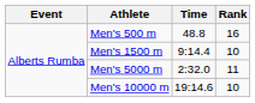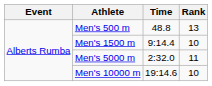Men's 500 m | Rank: 16 -> 13
